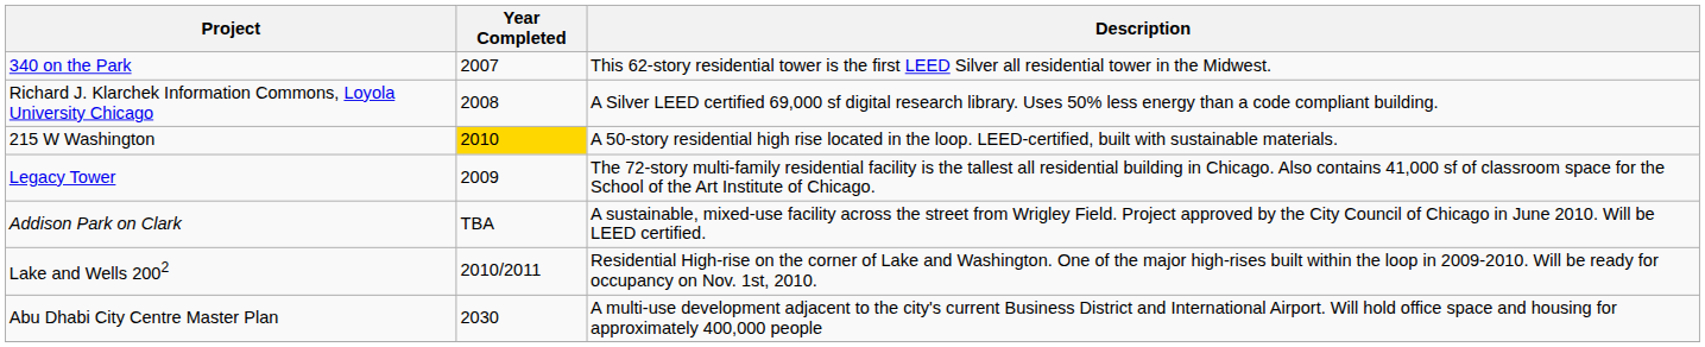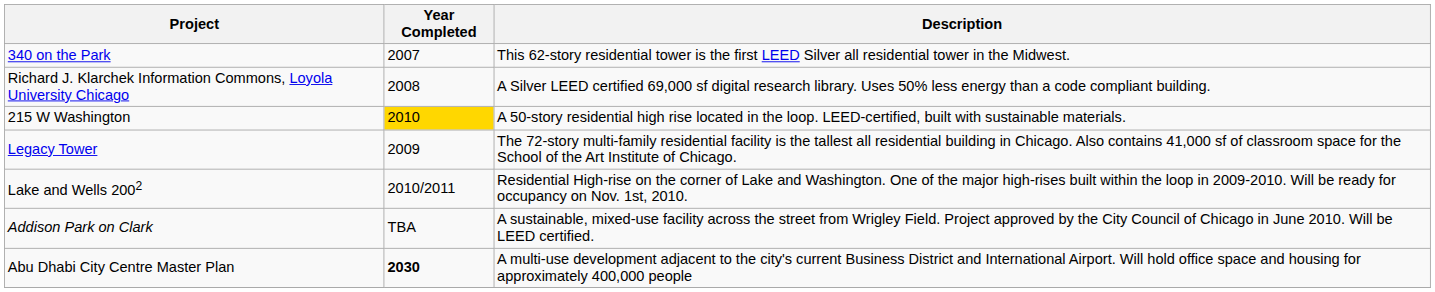rows swapped: Lake and Wells 2002 <-> Addison Park on Clark
Abu Dhabi City Centre Master Plan | Year Completed: normal -> bold
